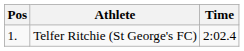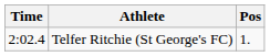columns swapped: Pos <-> Time
